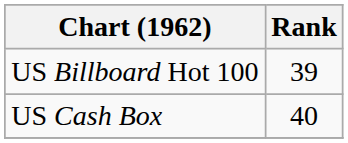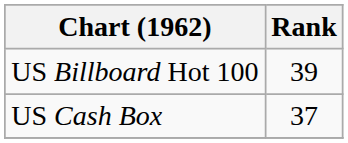US Cash Box | Rank: 40 -> 37
